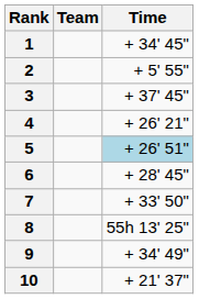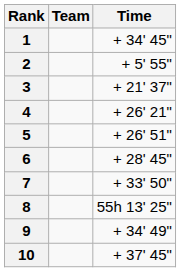3 | Time: + 37' 45" -> + 21' 37"
5 | Time: lightblue background -> no background
10 | Time: + 21' 37" -> + 37' 45"
